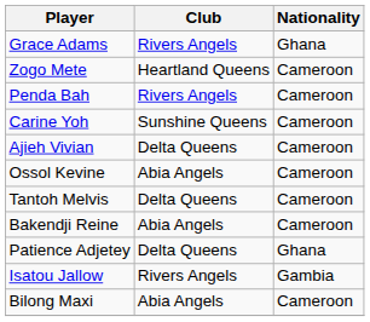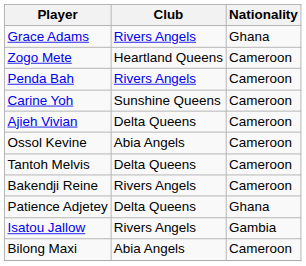Bakendji Reine | Club: Abia Angels -> Rivers Angels
